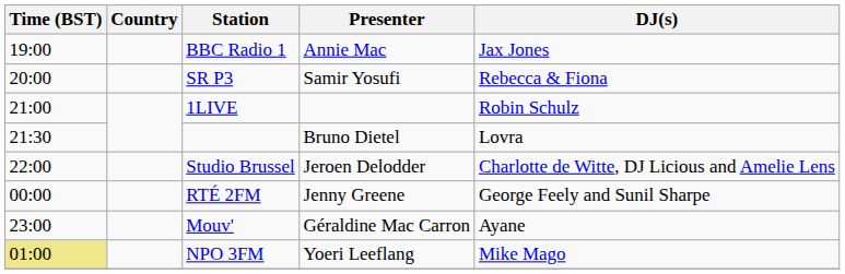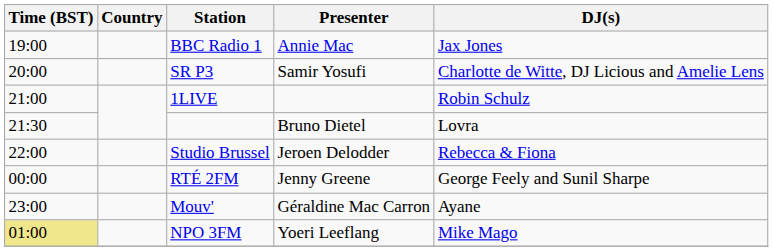SR P3 | DJ(s): Rebecca & Fiona -> Charlotte de Witte, DJ Licious and Amelie Lens
Studio Brussel | DJ(s): Charlotte de Witte, DJ Licious and Amelie Lens -> Rebecca & Fiona
